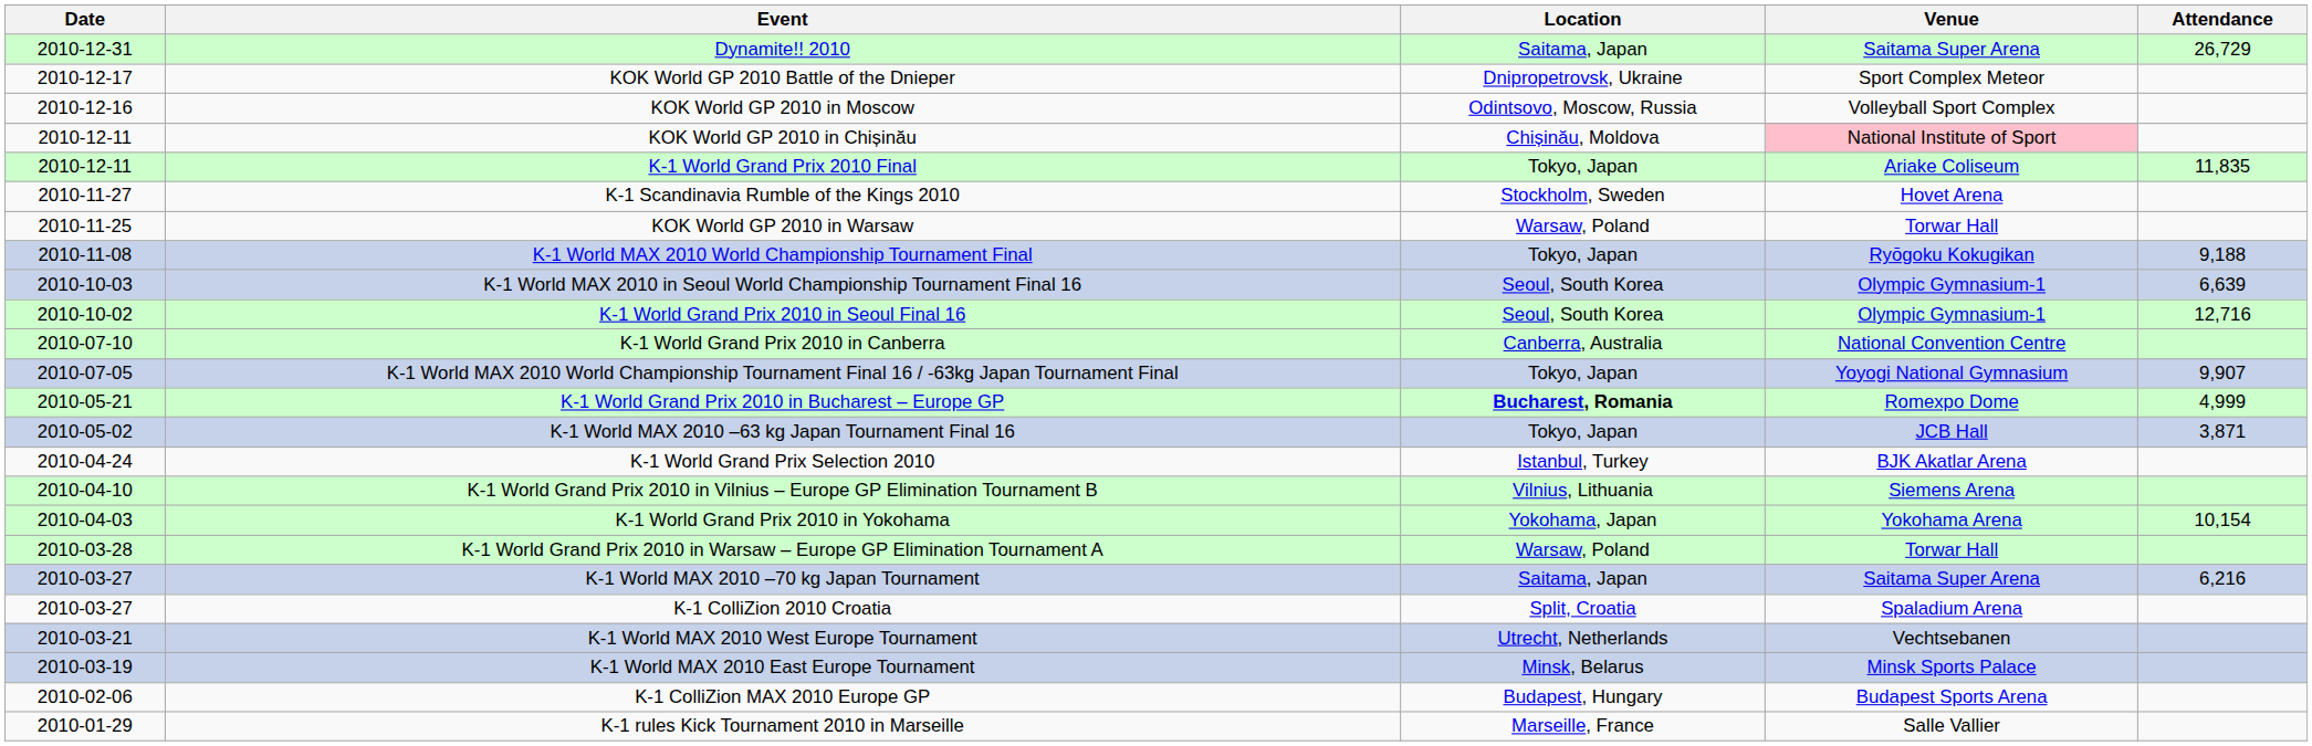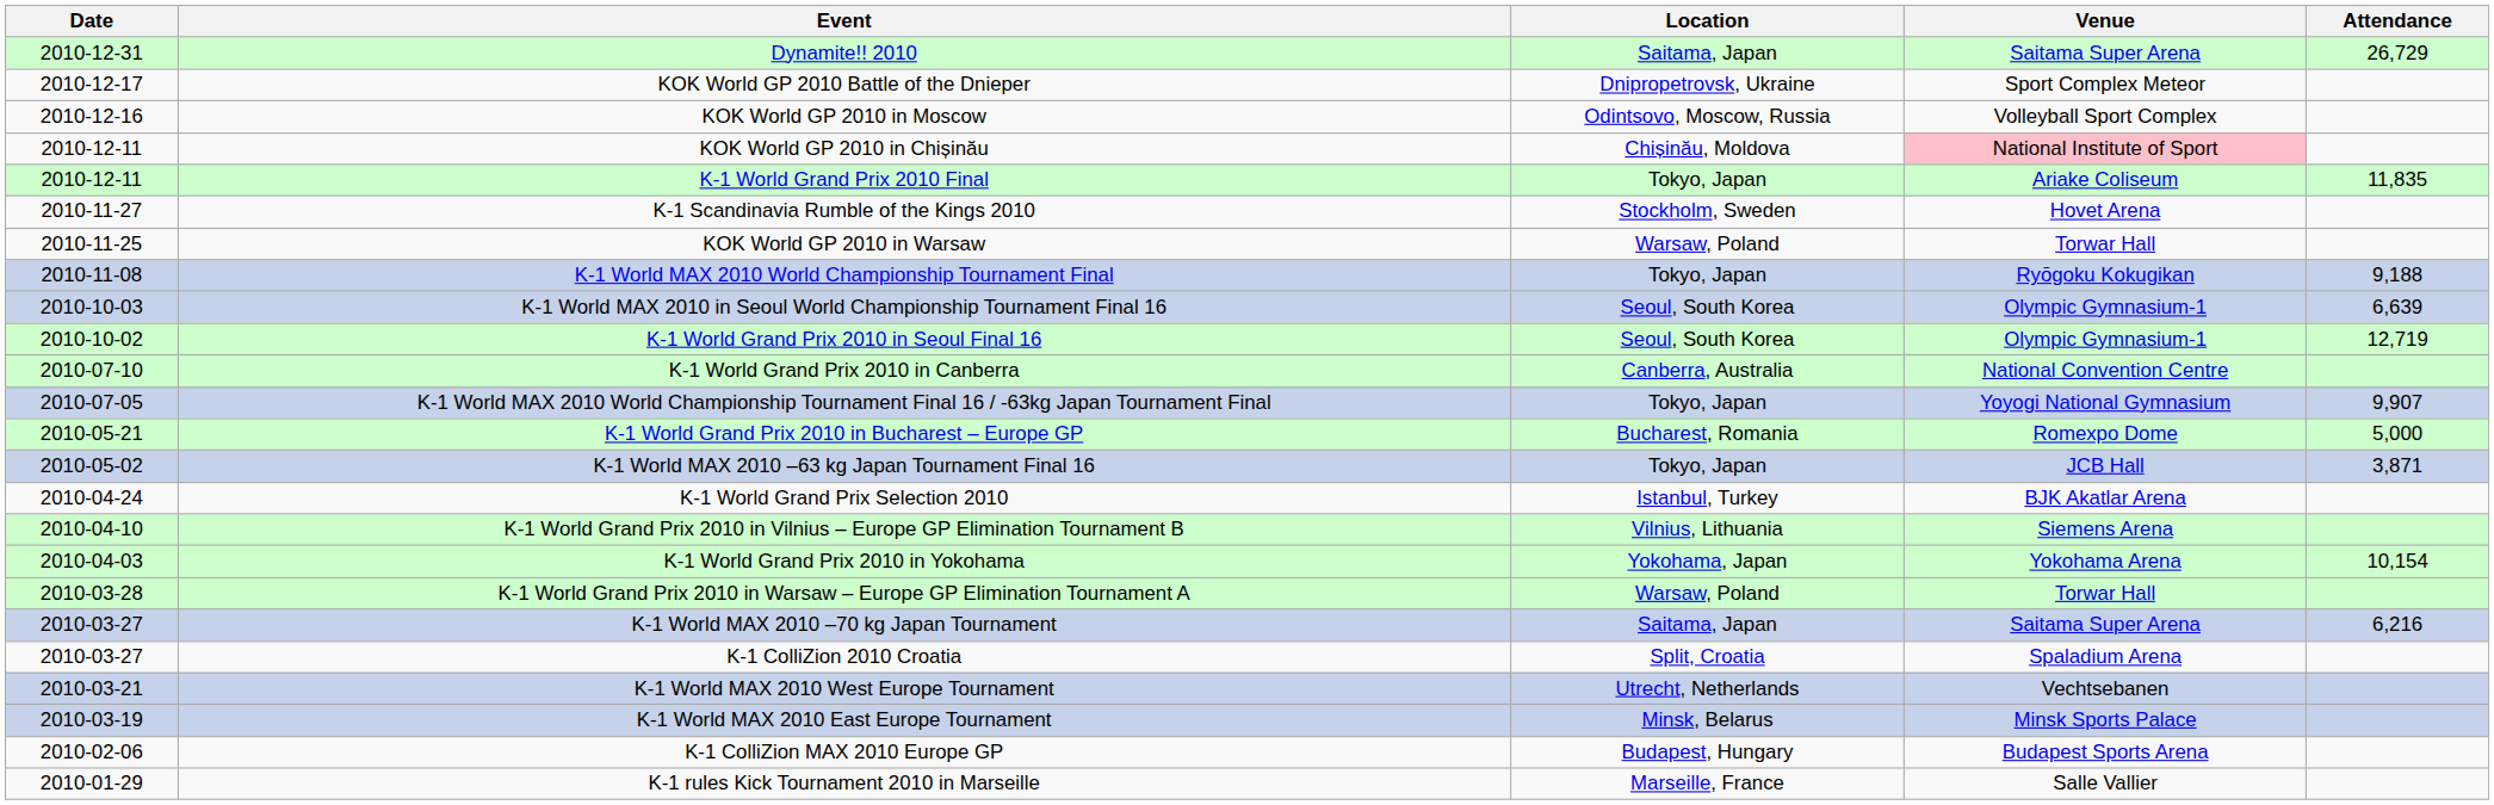K-1 World Grand Prix 2010 in Seoul Final 16 | Attendance: 12,716 -> 12,719
K-1 World Grand Prix 2010 in Bucharest – Europe GP | Location: bold -> normal
K-1 World Grand Prix 2010 in Bucharest – Europe GP | Attendance: 4,999 -> 5,000
